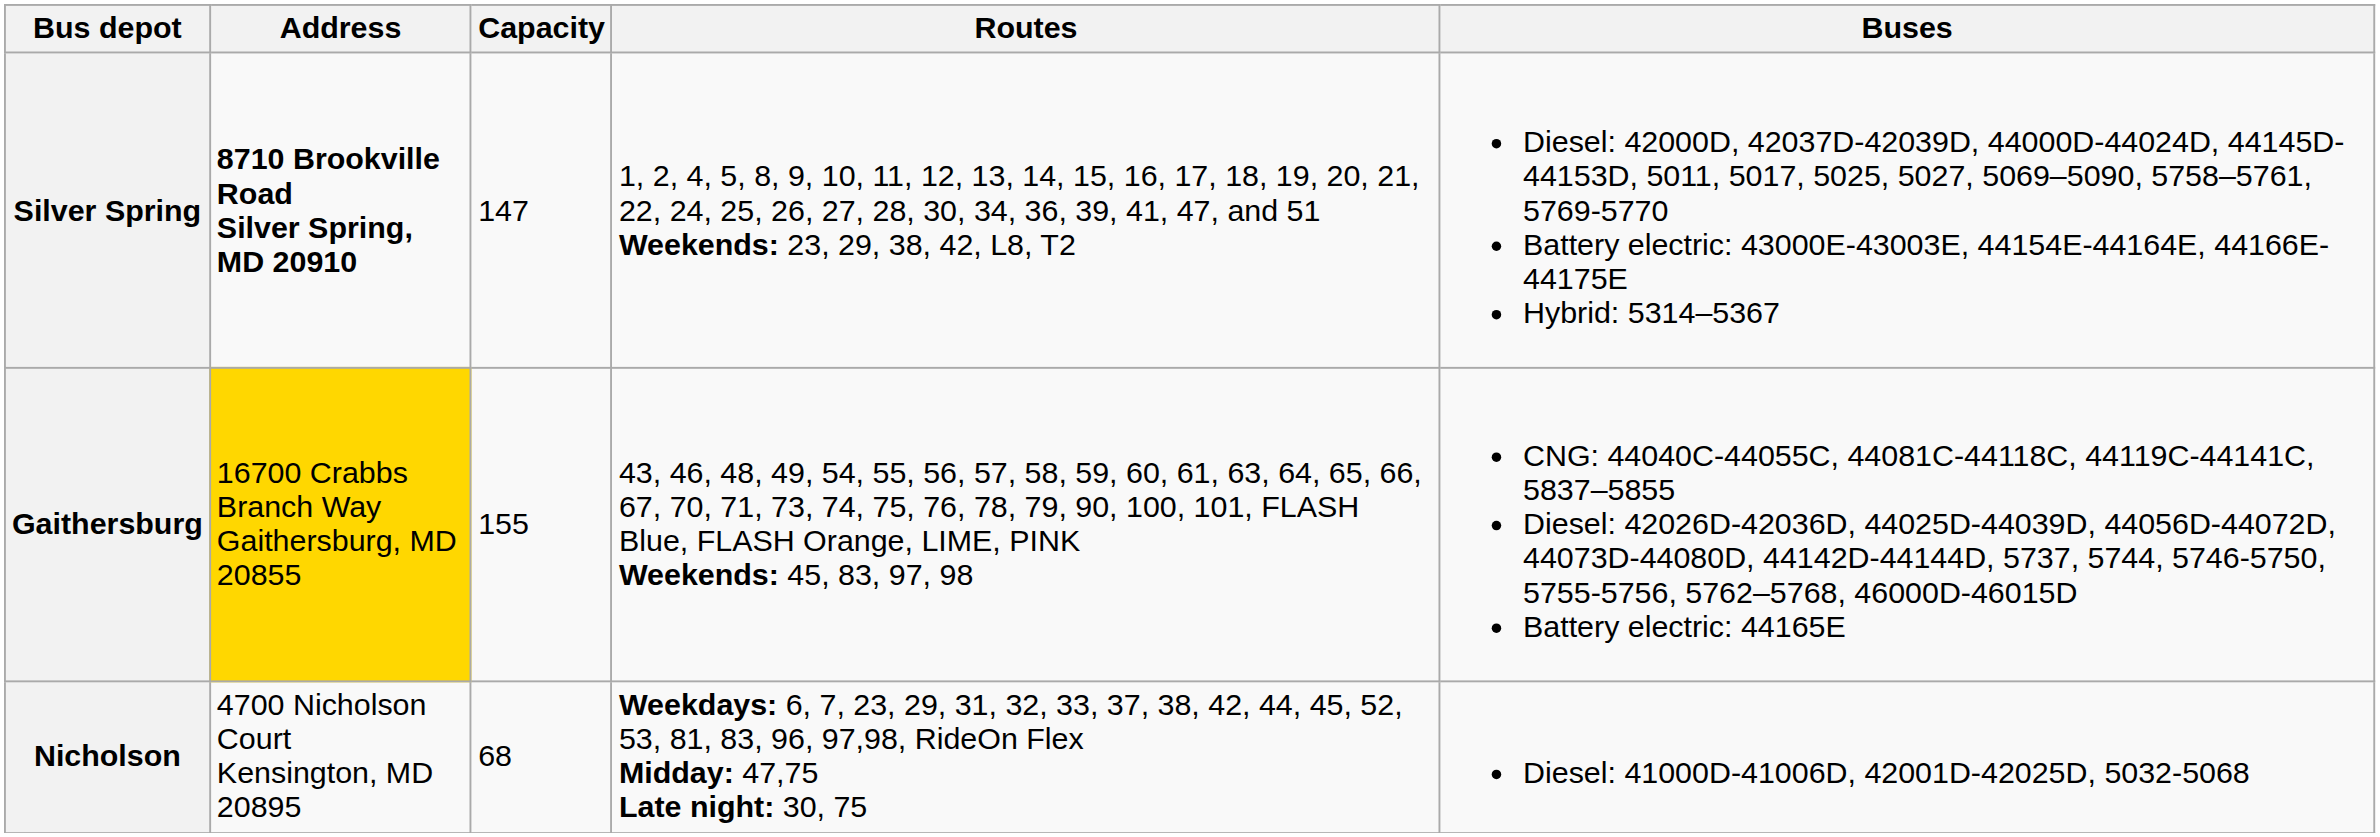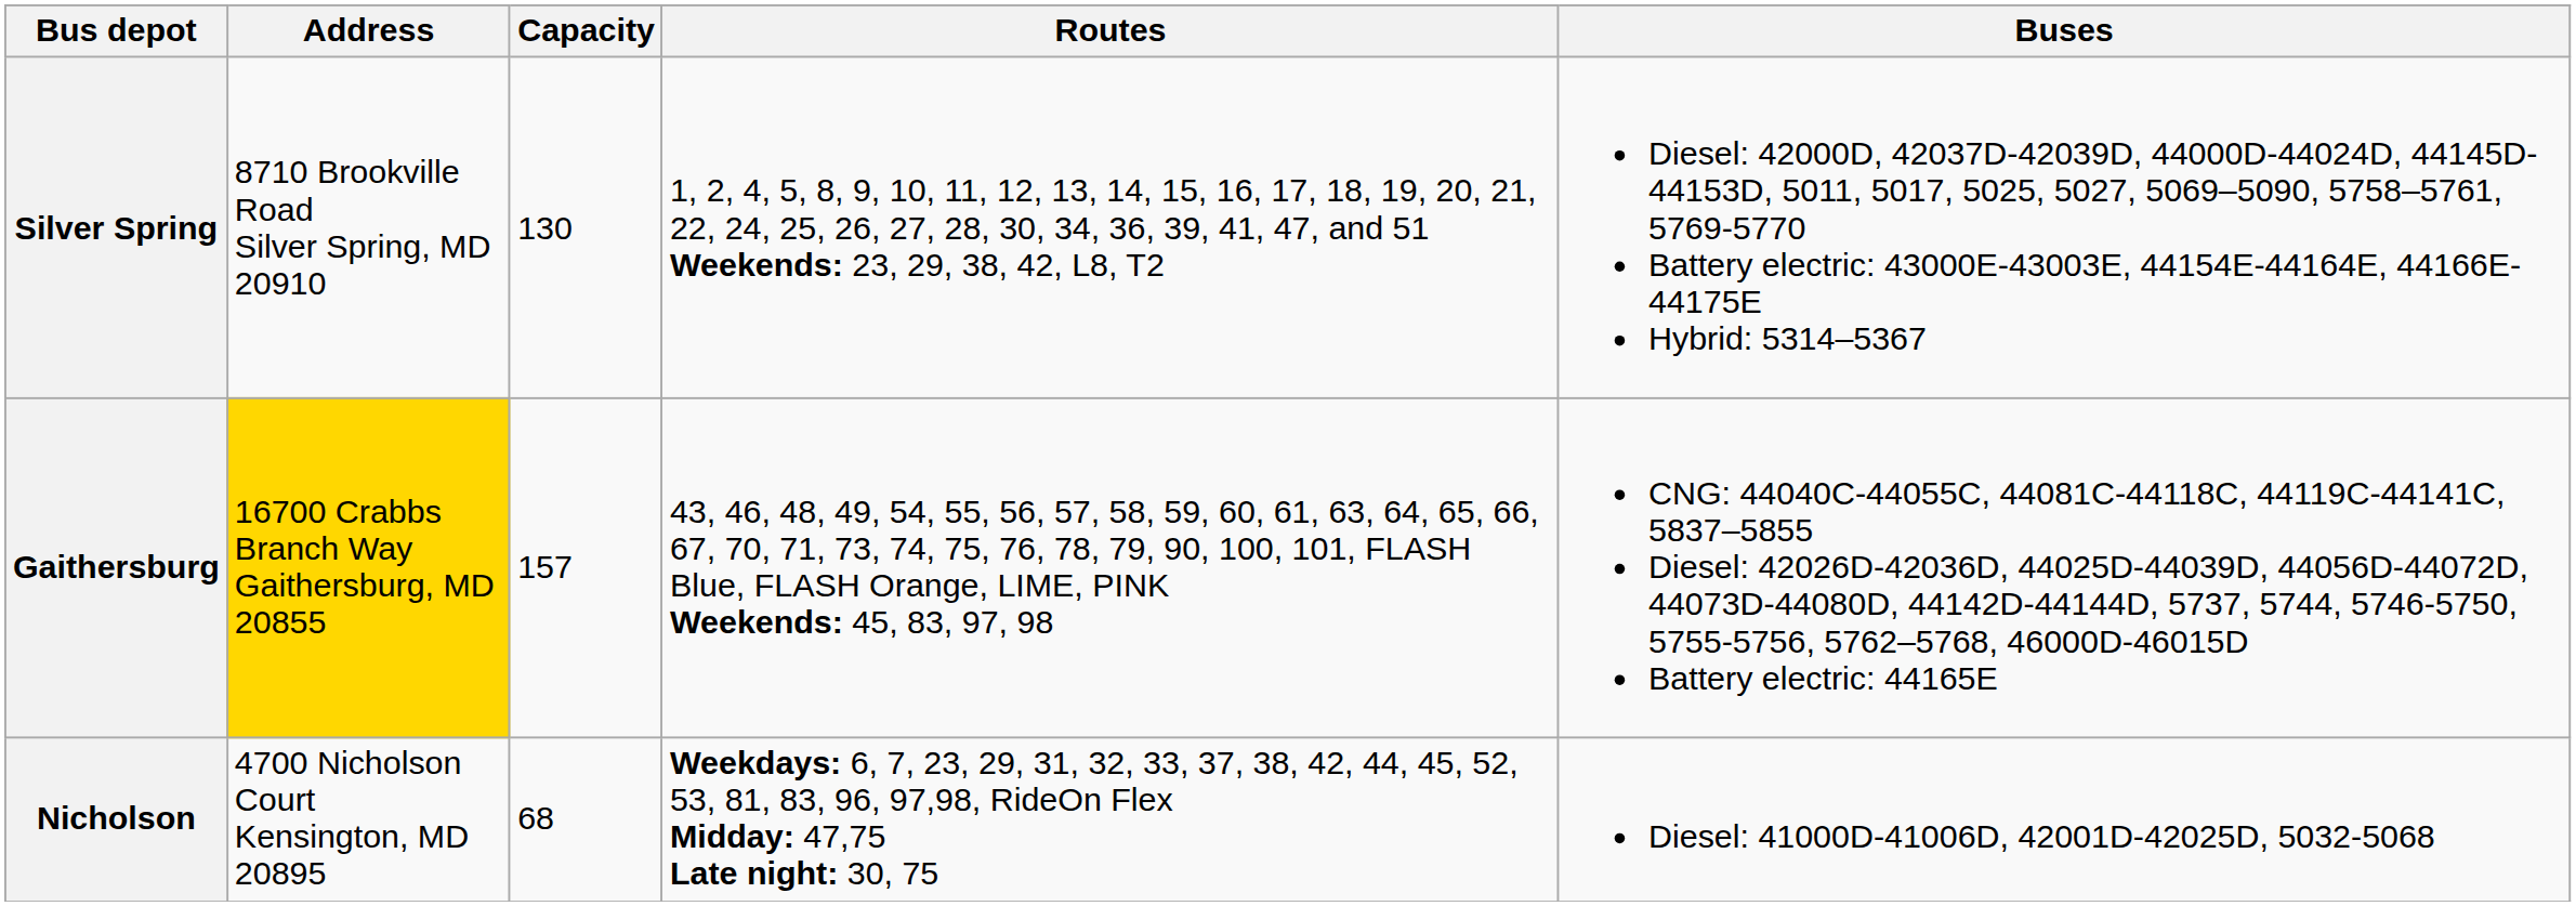Silver Spring | Address: bold -> normal
Silver Spring | Capacity: 147 -> 130
Gaithersburg | Capacity: 155 -> 157
